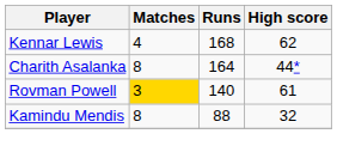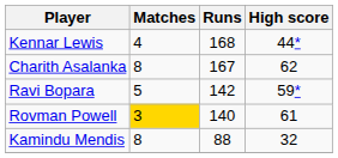Kennar Lewis | High score: 62 -> 44*
Charith Asalanka | Runs: 164 -> 167
Charith Asalanka | High score: 44* -> 62
+ row: Ravi Bopara | 5 | 142 | 59*
